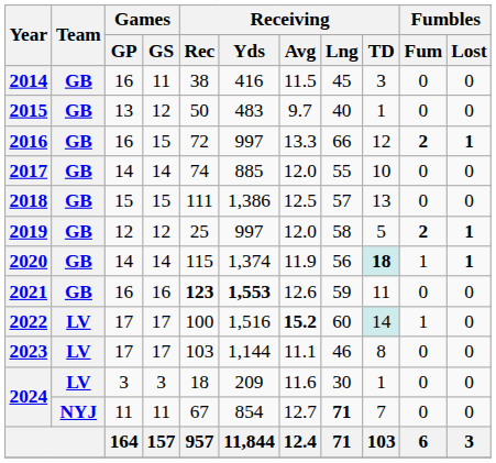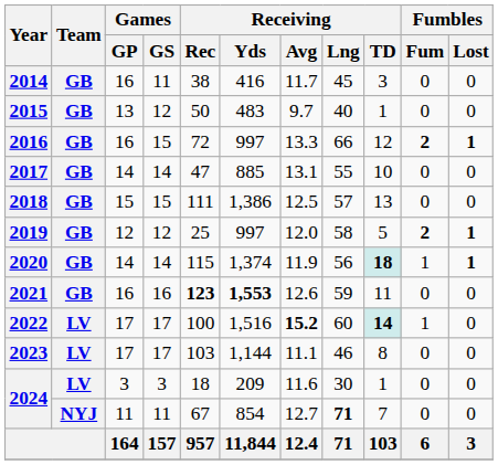2014 | Receiving / Avg: 11.5 -> 11.7
2017 | Receiving / Rec: 74 -> 47
2017 | Receiving / Avg: 12.0 -> 13.1
2022 | Receiving / TD: normal -> bold
